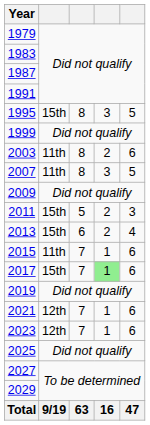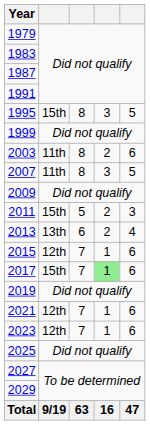2013 | column 2: 15th -> 13th
2015 | column 2: 11th -> 12th
